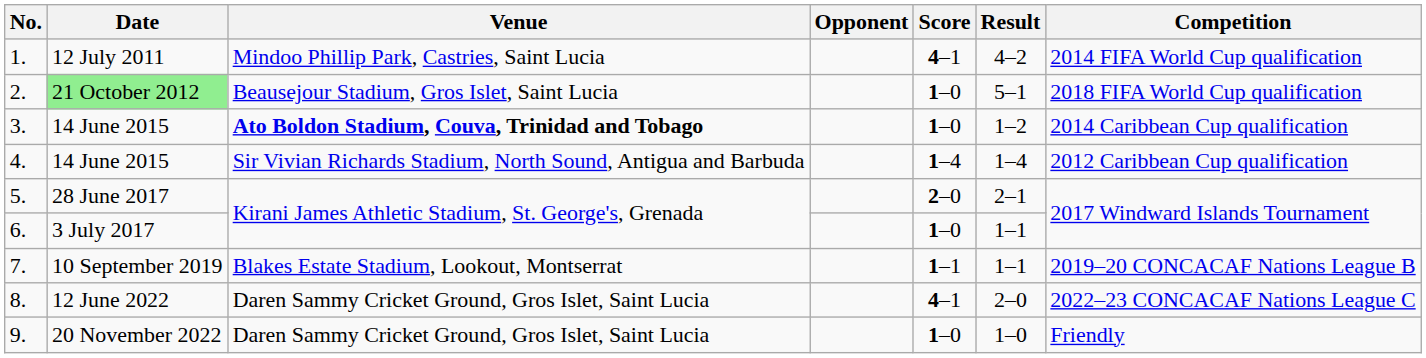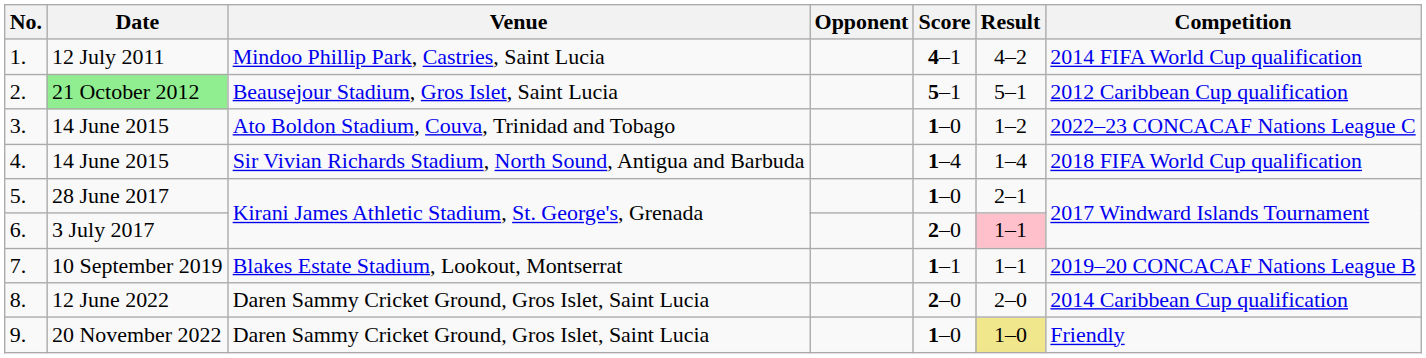2. | Score: 1–0 -> 5–1
2. | Competition: 2018 FIFA World Cup qualification -> 2012 Caribbean Cup qualification
3. | Venue: bold -> normal
3. | Competition: 2014 Caribbean Cup qualification -> 2022–23 CONCACAF Nations League C
4. | Competition: 2012 Caribbean Cup qualification -> 2018 FIFA World Cup qualification
5. | Score: 2–0 -> 1–0
6. | Score: 1–0 -> 2–0
6. | Result: no background -> pink background
8. | Score: 4–1 -> 2–0
8. | Competition: 2022–23 CONCACAF Nations League C -> 2014 Caribbean Cup qualification
9. | Result: no background -> khaki background
